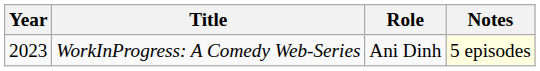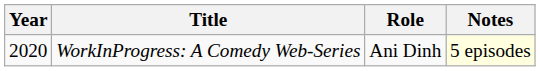WorkInProgress: A Comedy Web-Series | Year: 2023 -> 2020
